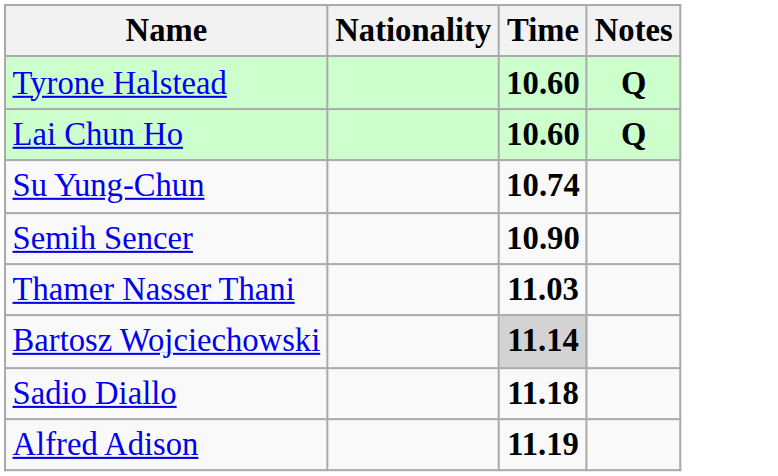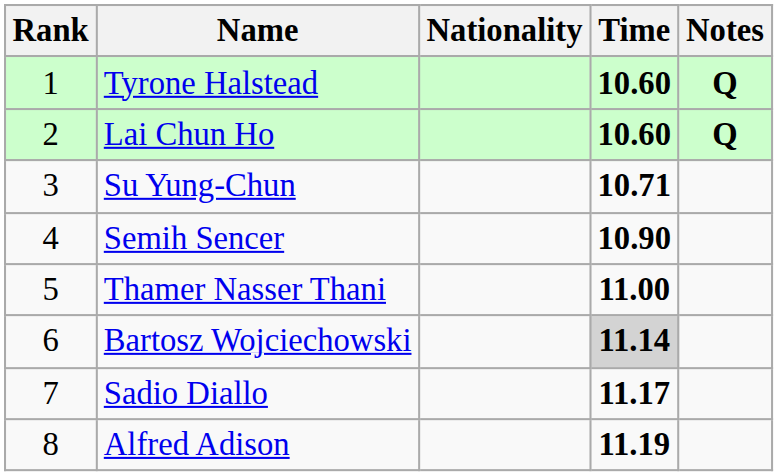+ column: Rank | 1 | 2 | 3 | 4 | 5 | 6 | 7 | 8
Su Yung-Chun | Time: 10.74 -> 10.71
Thamer Nasser Thani | Time: 11.03 -> 11.00
Sadio Diallo | Time: 11.18 -> 11.17
